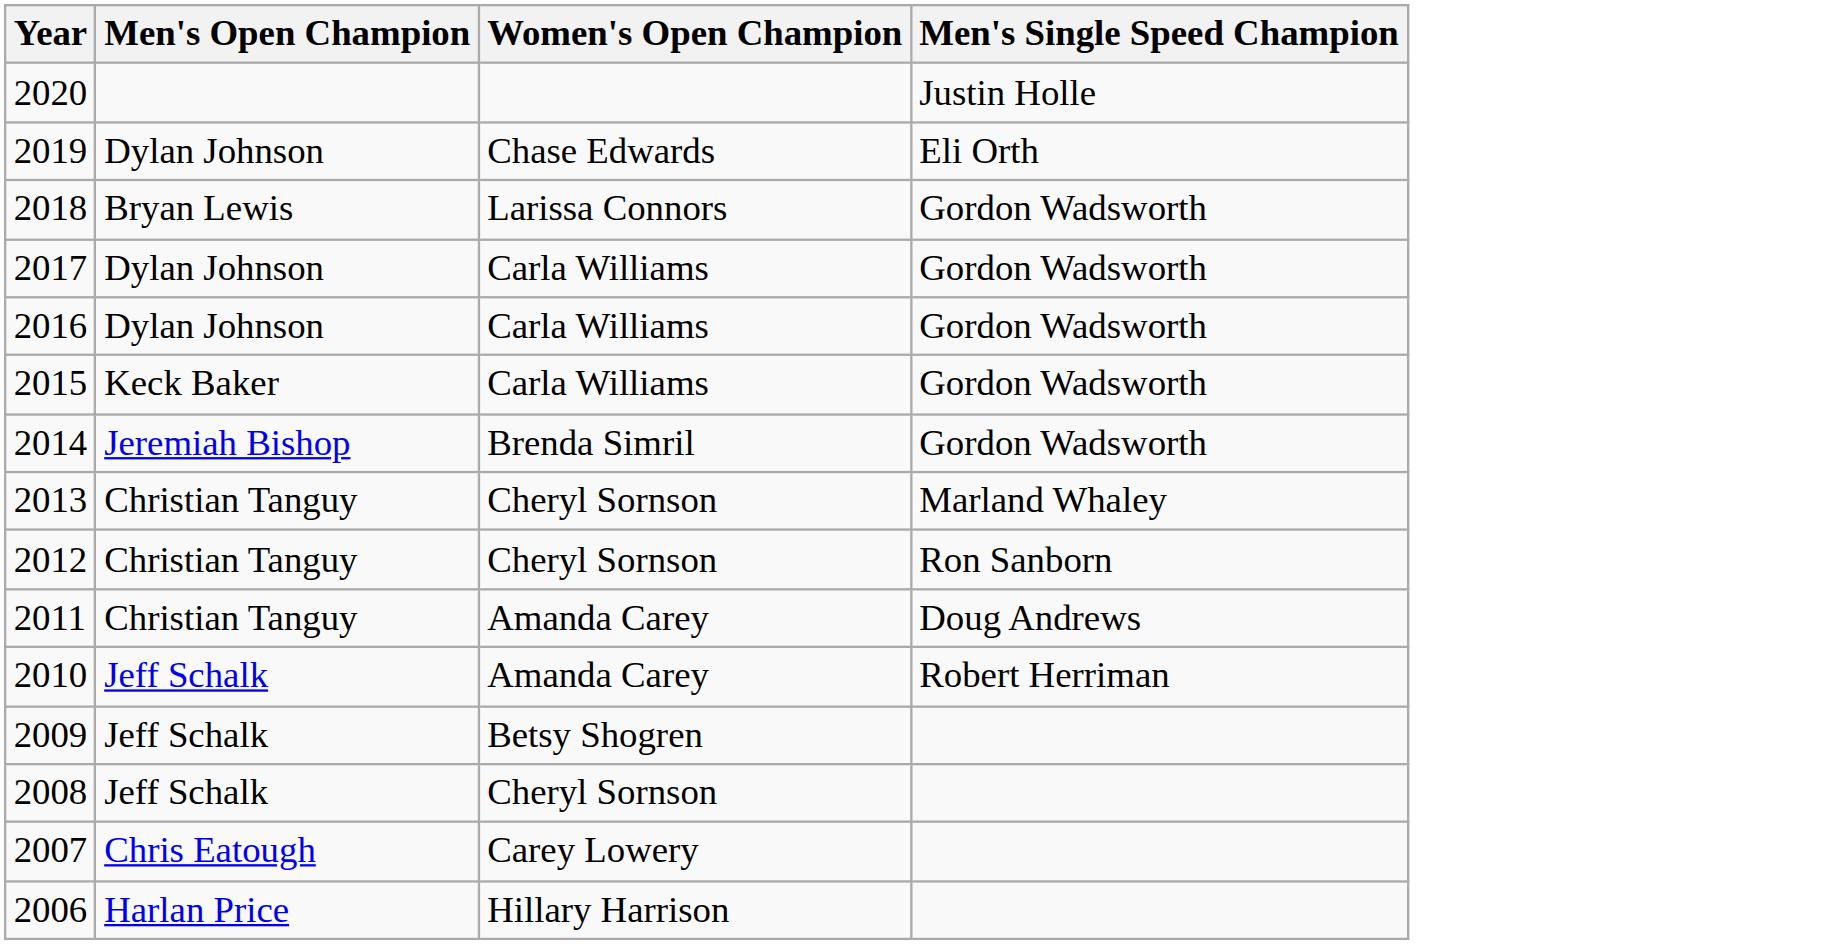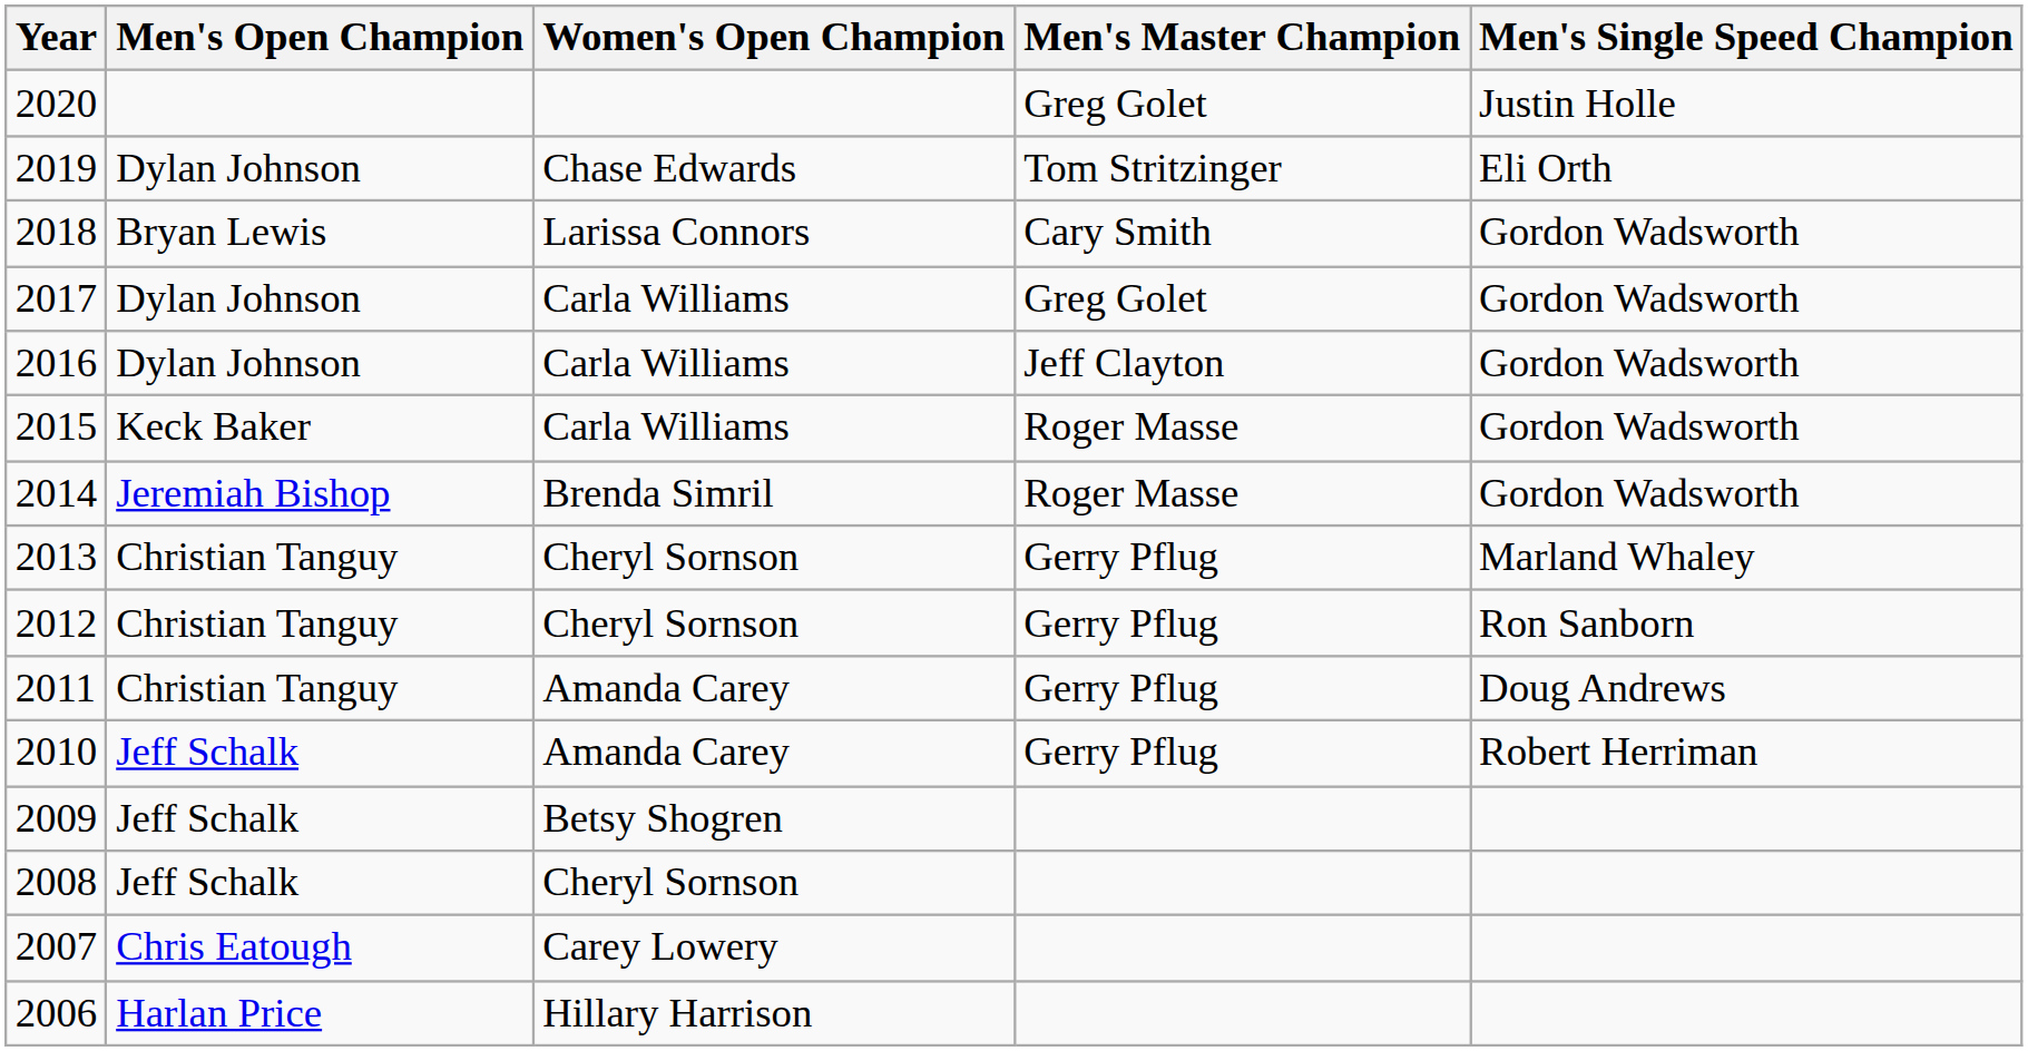+ column: Men's Master Champion | Greg Golet | Tom Stritzinger | Cary Smith | Greg Golet | Jeff Clayton | Roger Masse | Roger Masse | Gerry Pflug | Gerry Pflug | Gerry Pflug | Gerry Pflug
